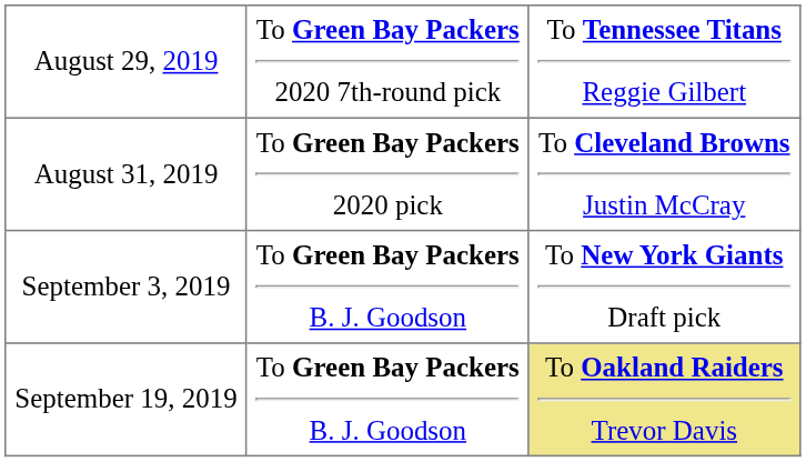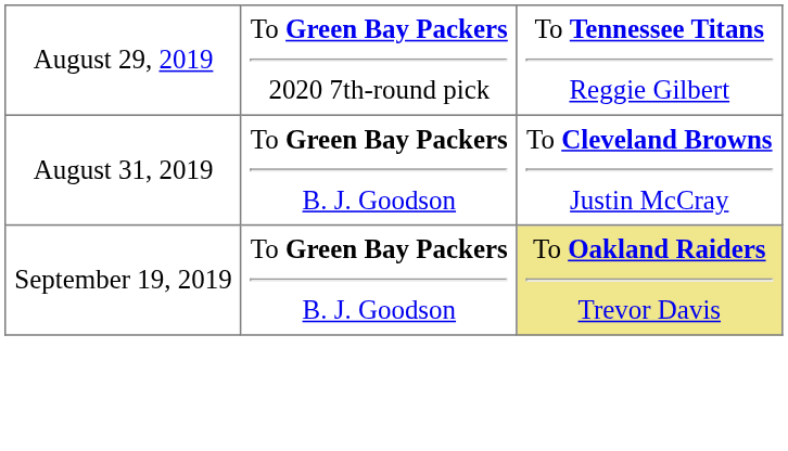August 31, 2019 | column 2: To Green Bay Packers 2020 pick -> To Green Bay Packers B. J. Goodson
- row: September 3, 2019 | To Green Bay Packers B. J. Goodson | To New York Giants Draft pick
